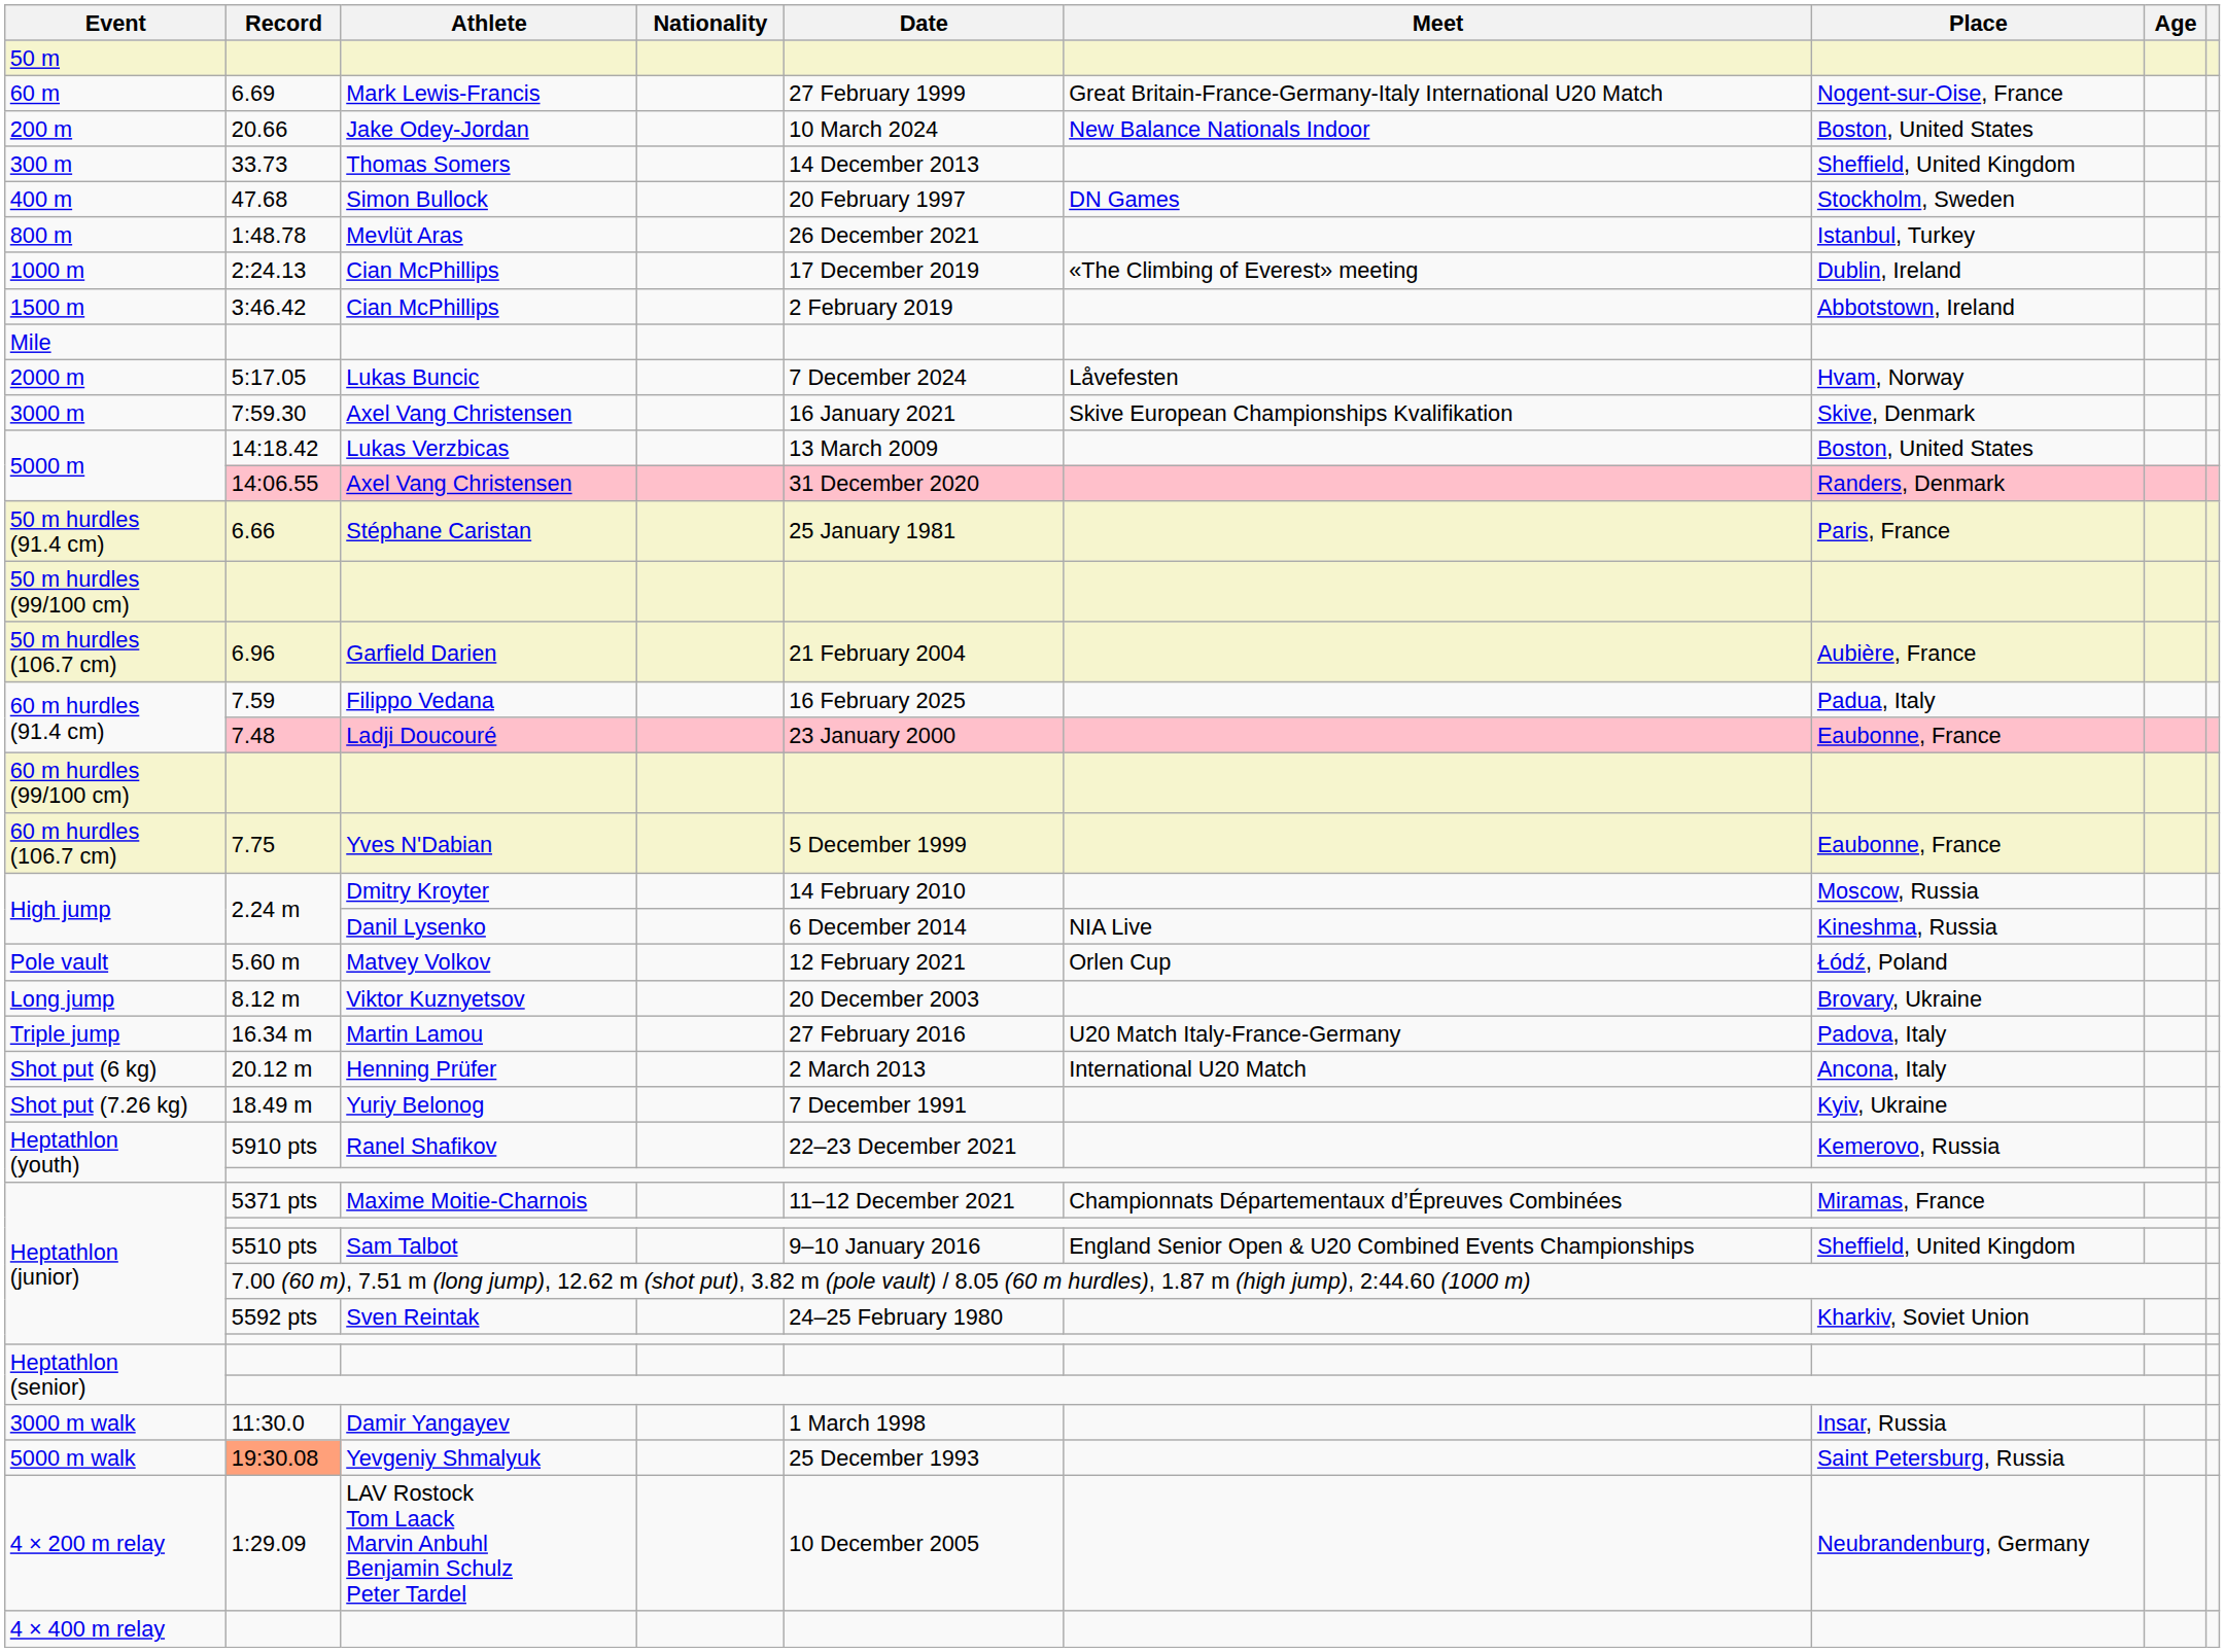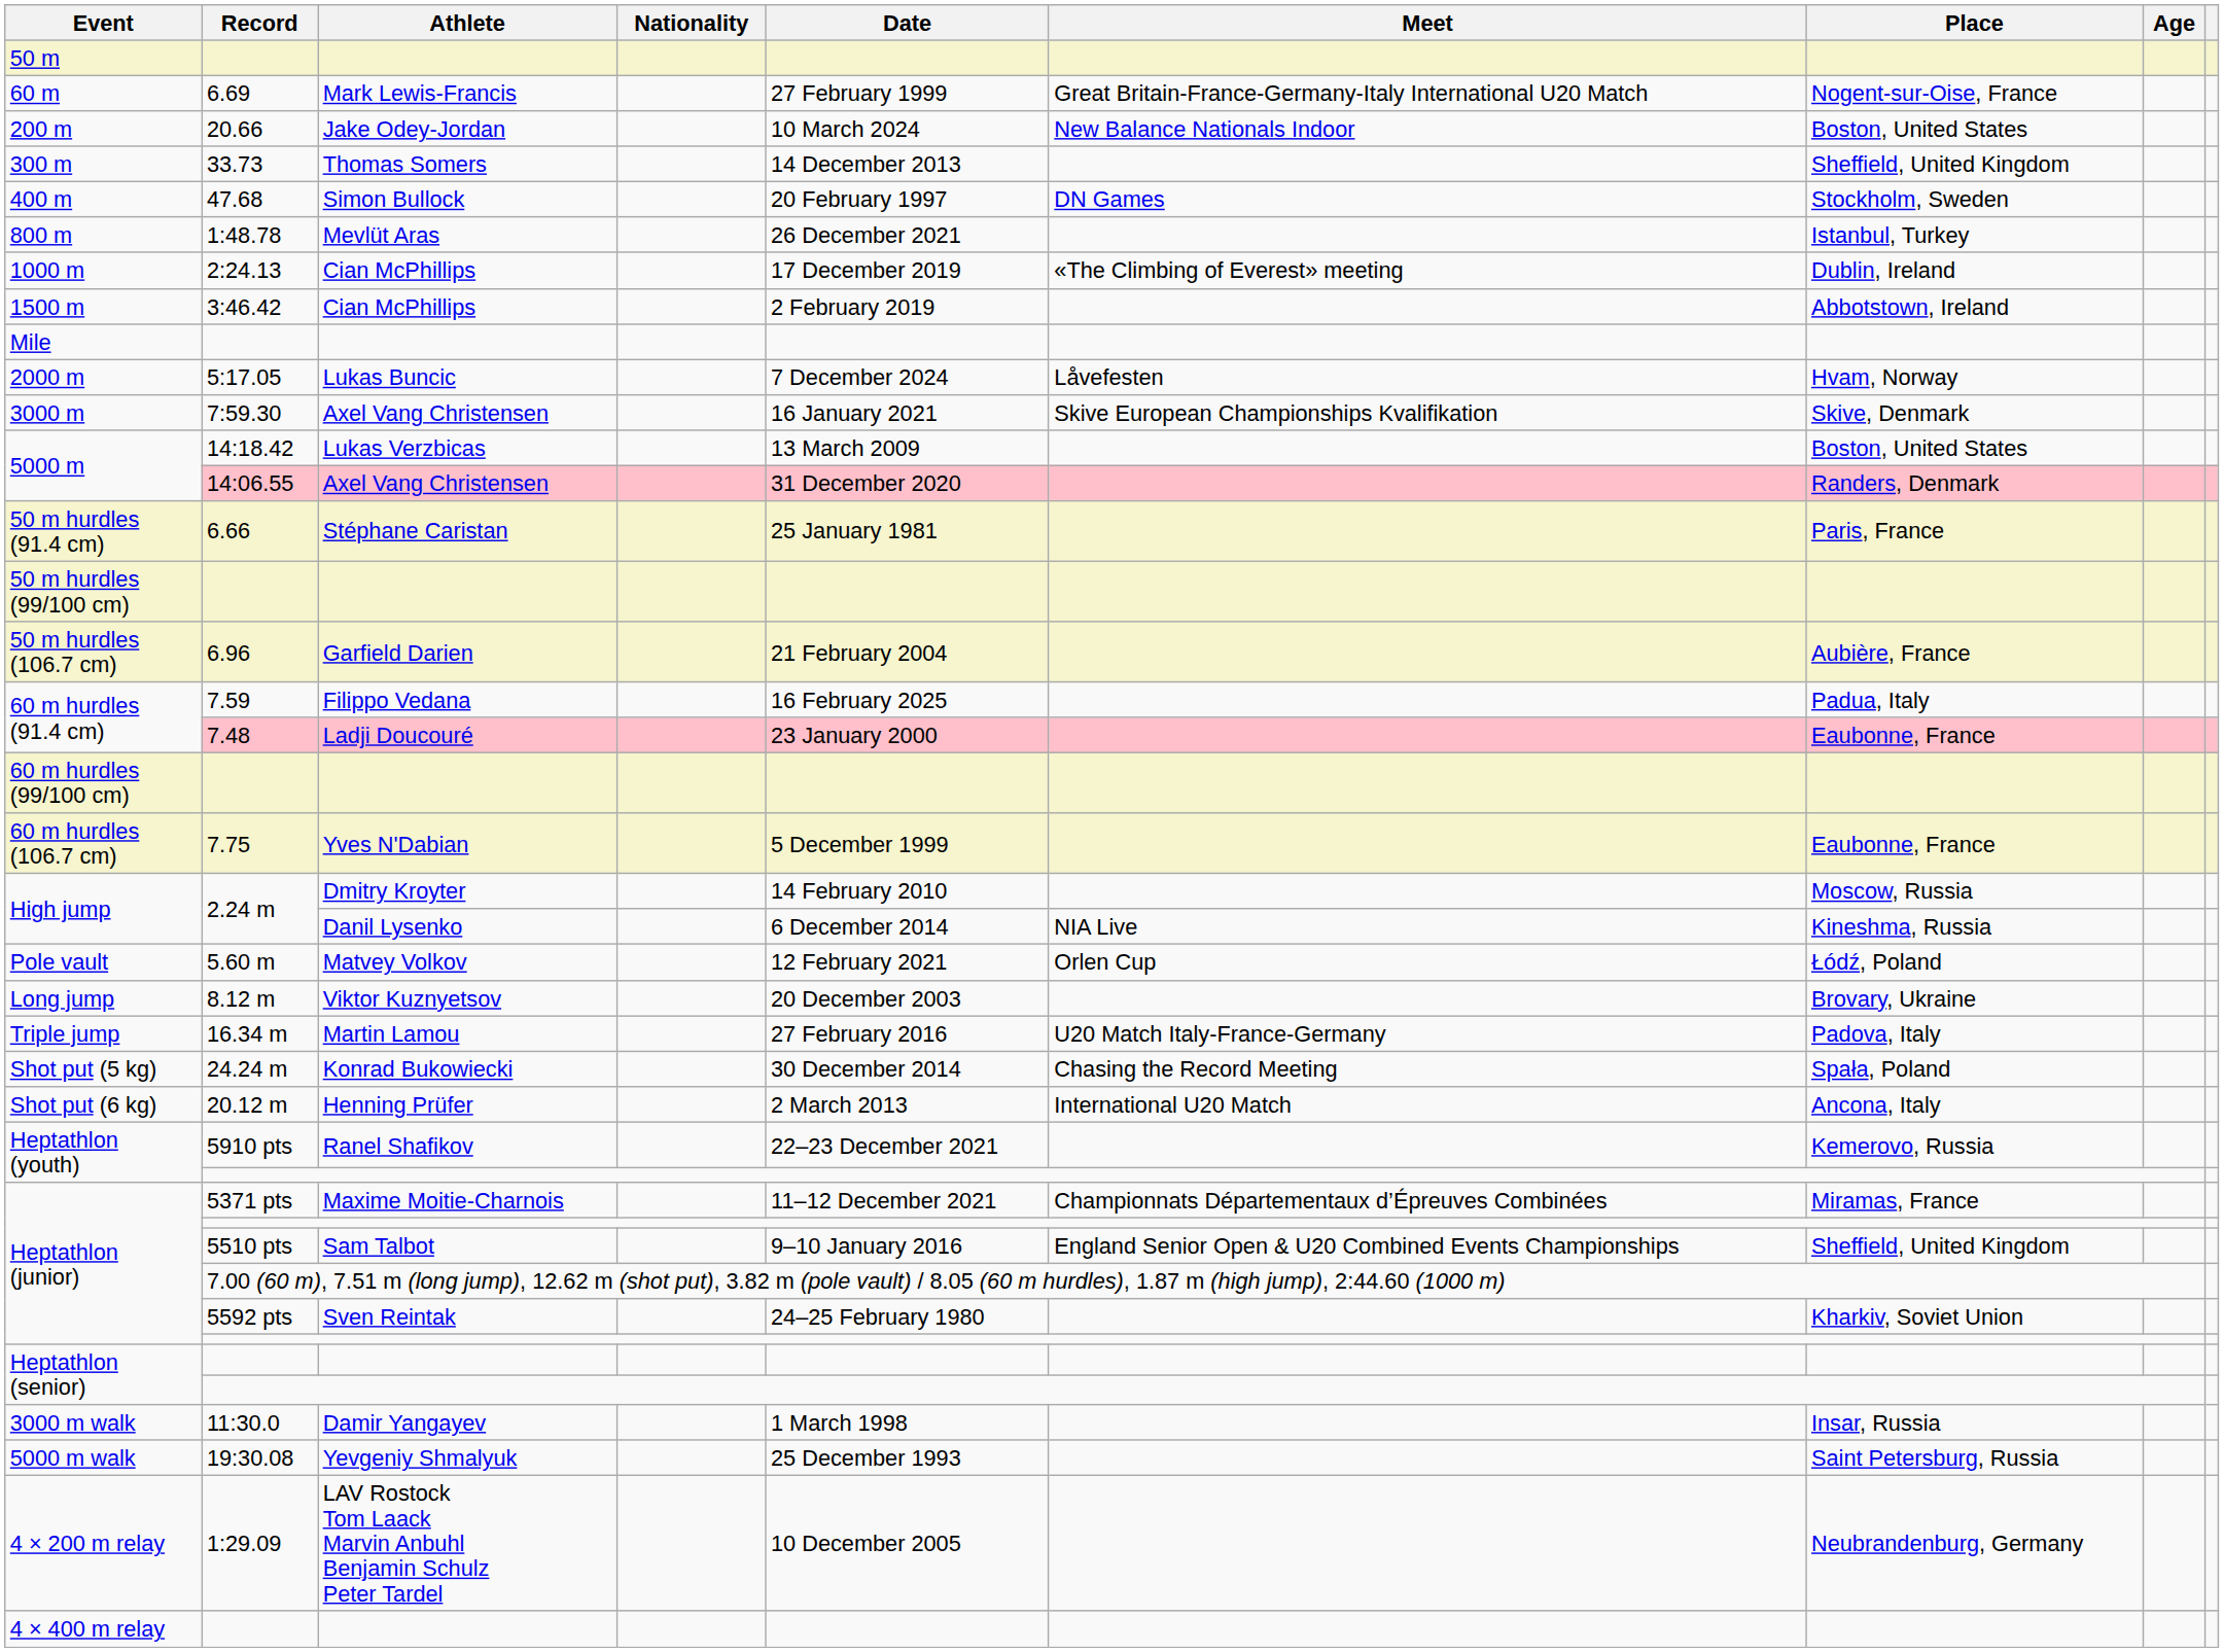+ row: Shot put (5 kg) | 24.24 m | Konrad Bukowiecki | 30 December 2014 | Chasing the Record Meeting | Spała, Poland
- row: Shot put (7.26 kg) | 18.49 m | Yuriy Belonog | 7 December 1991 | Kyiv, Ukraine
5000 m walk | Record: lightsalmon background -> no background
